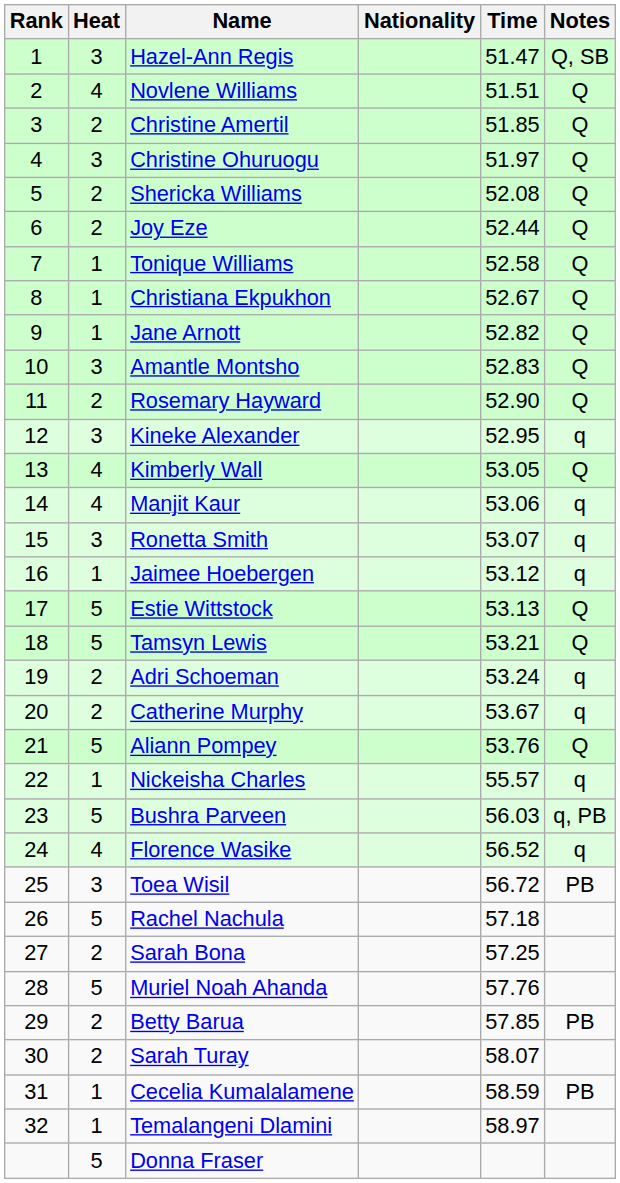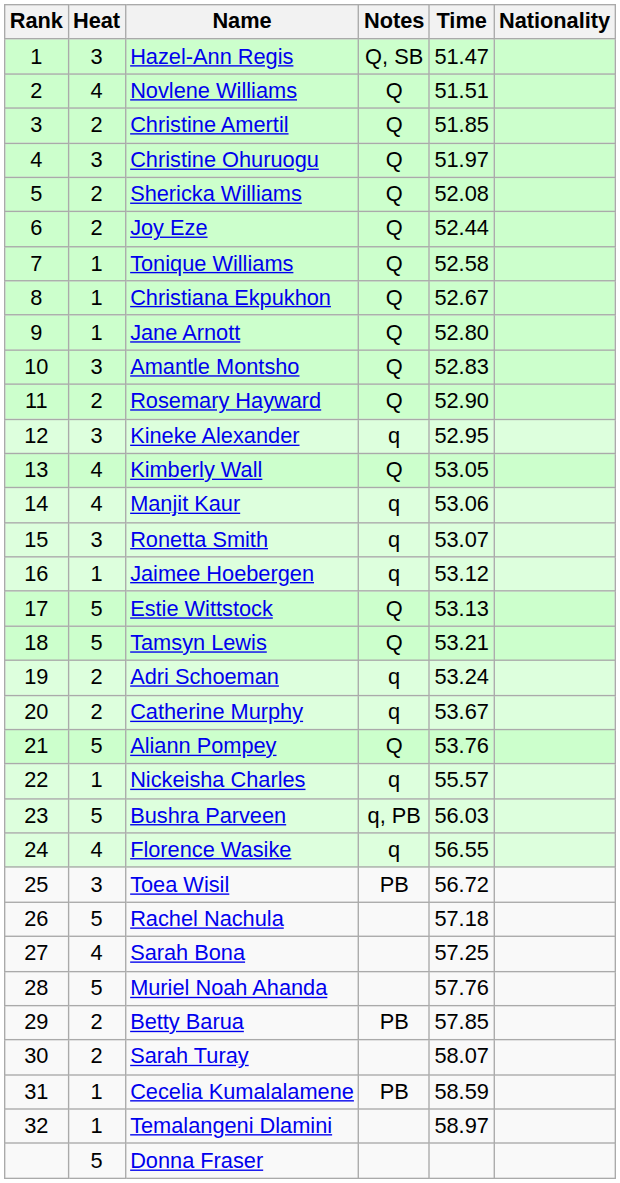columns swapped: Nationality <-> Notes
Jane Arnott | Time: 52.82 -> 52.80
Florence Wasike | Time: 56.52 -> 56.55
Sarah Bona | Heat: 2 -> 4
